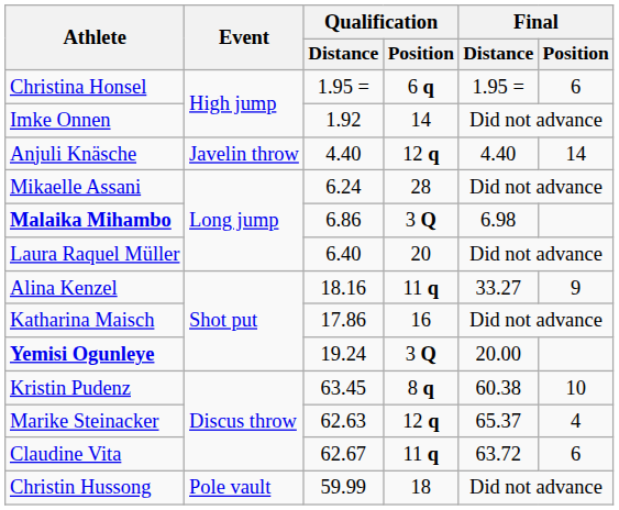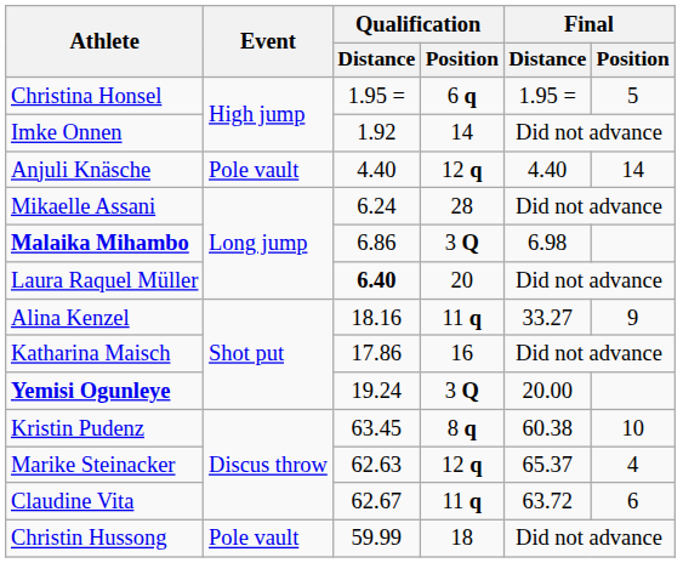Christina Honsel | Final / Position: 6 -> 5
Anjuli Knäsche | Event: Javelin throw -> Pole vault
Laura Raquel Müller | Qualification / Distance: normal -> bold
